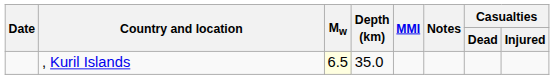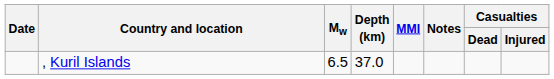, Kuril Islands | Mw: lightyellow background -> no background
, Kuril Islands | Depth (km): 35.0 -> 37.0
